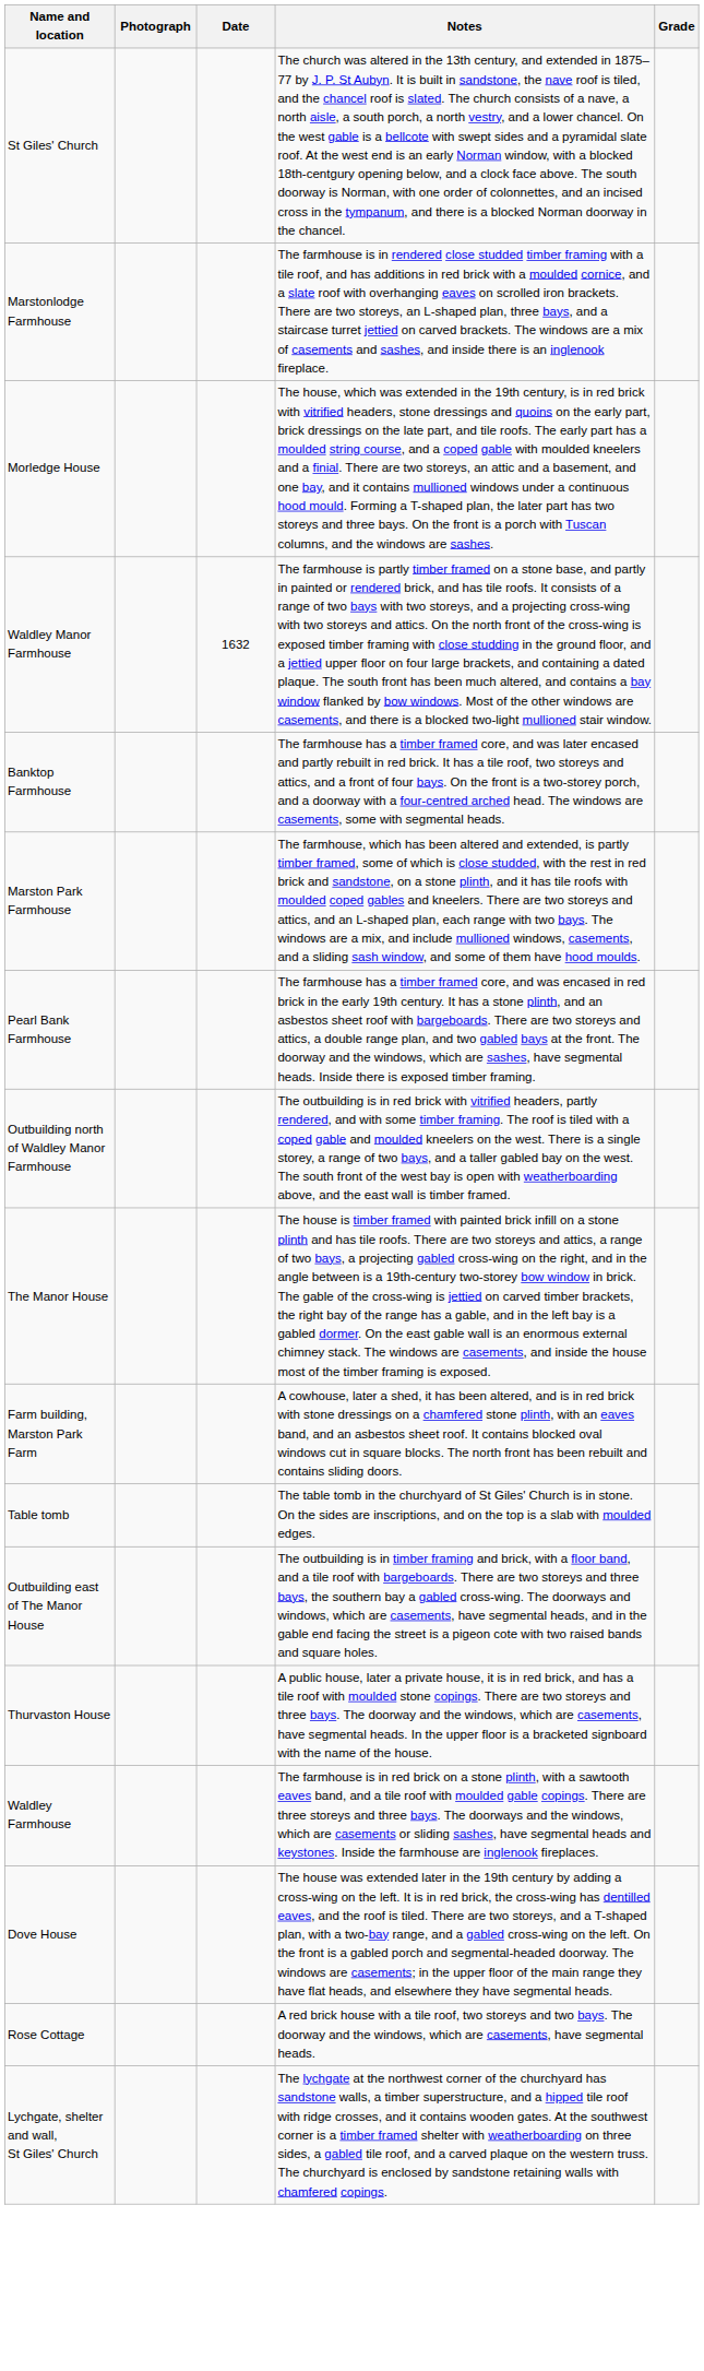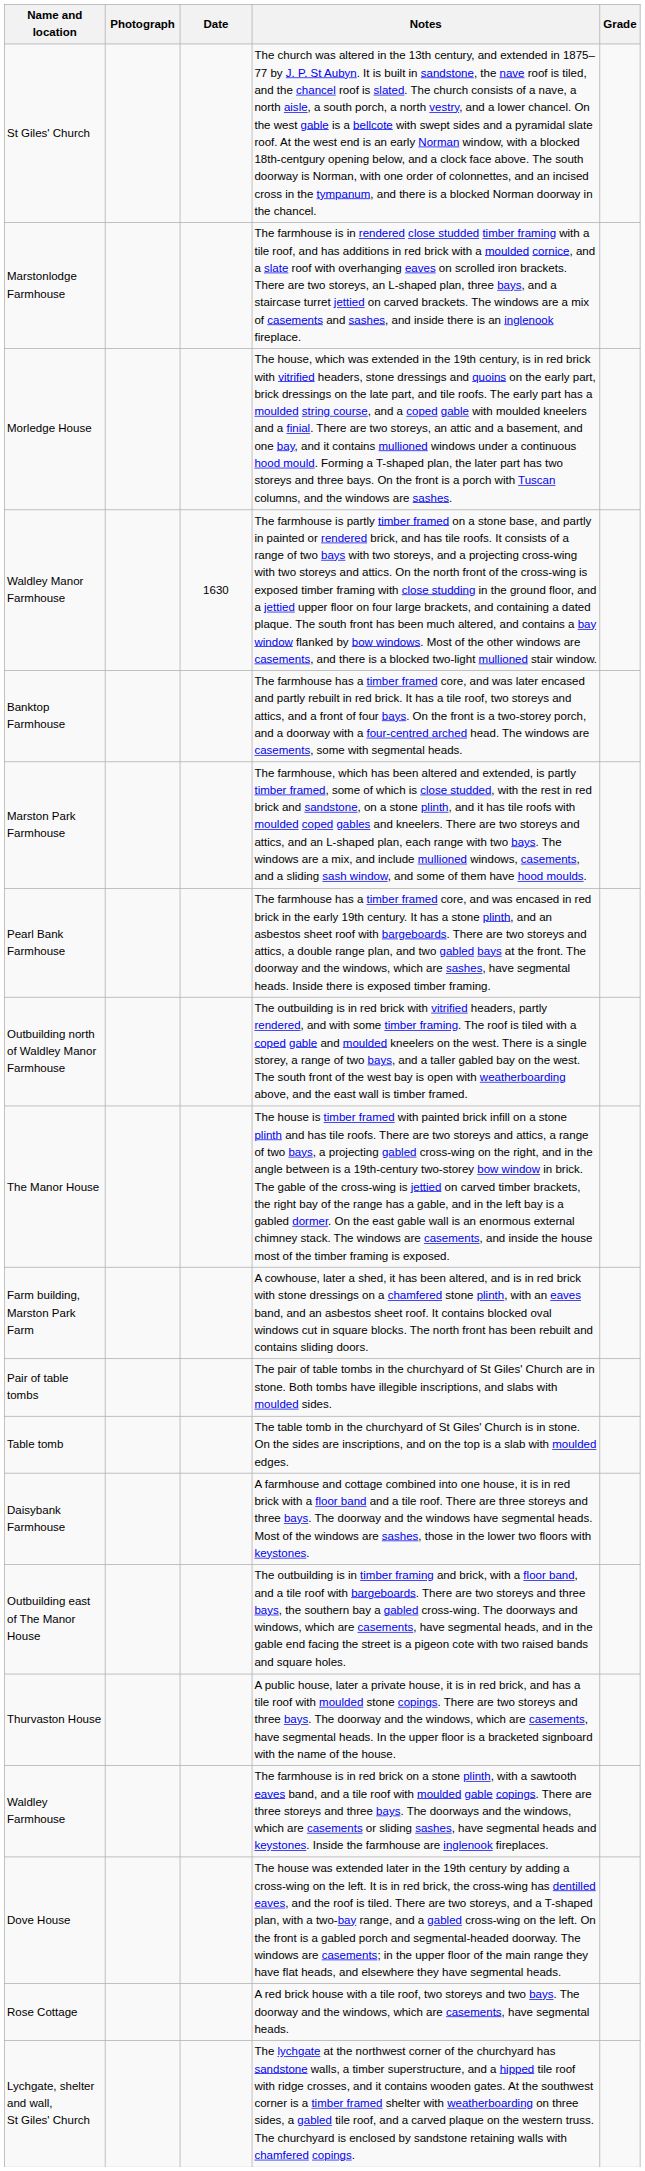Waldley Manor Farmhouse | Date: 1632 -> 1630
+ row: Pair of table tombs | The pair of table tombs in the churchyard of St Giles' Church are in stone. Both tombs have illegible inscriptions, and slabs with moulded sides.
+ row: Daisybank Farmhouse | A farmhouse and cottage combined into one house, it is in red brick with a floor band and a tile roof. There are three storeys and three bays. The doorway and the windows have segmental heads. Most of the windows are sashes, those in the lower two floors with keystones.
